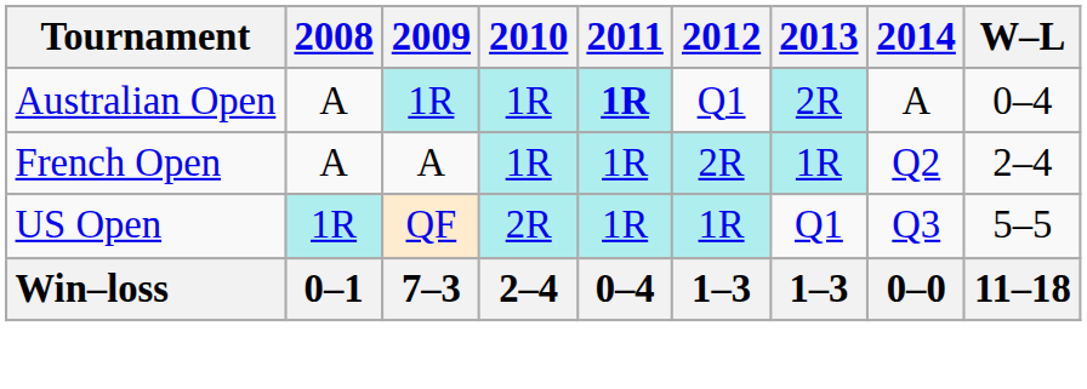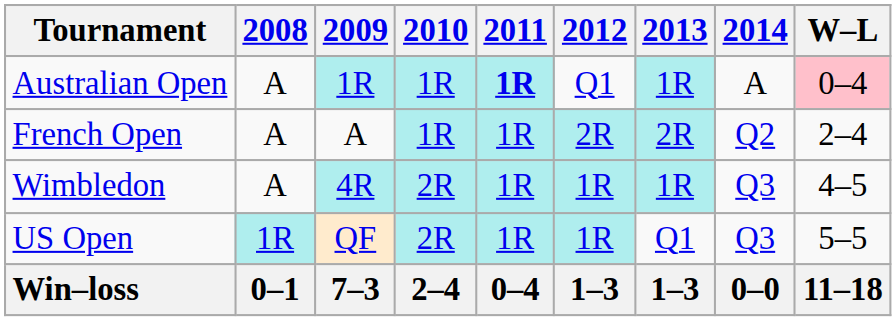Australian Open | 2013: 2R -> 1R
Australian Open | W–L: no background -> pink background
French Open | 2013: 1R -> 2R
+ row: Wimbledon | A | 4R | 2R | 1R | 1R | 1R | Q3 | 4–5
